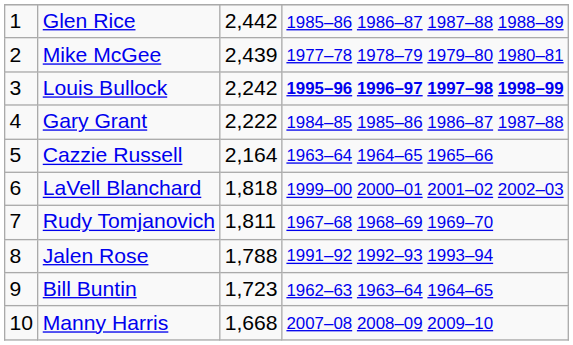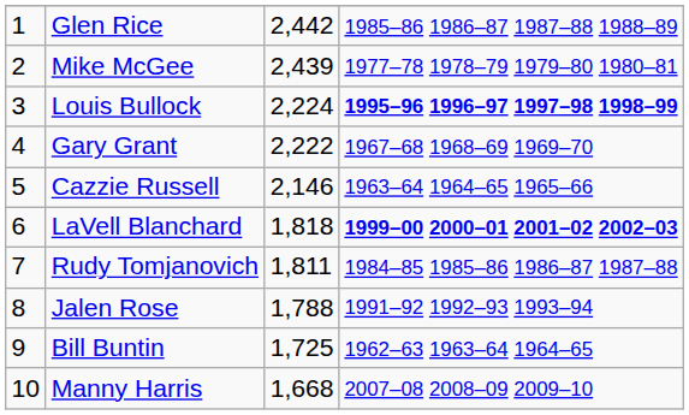Louis Bullock | column 3: 2,242 -> 2,224
Gary Grant | column 4: 1984–85 1985–86 1986–87 1987–88 -> 1967–68 1968–69 1969–70
Cazzie Russell | column 3: 2,164 -> 2,146
LaVell Blanchard | column 4: normal -> bold
Rudy Tomjanovich | column 4: 1967–68 1968–69 1969–70 -> 1984–85 1985–86 1986–87 1987–88
Bill Buntin | column 3: 1,723 -> 1,725
